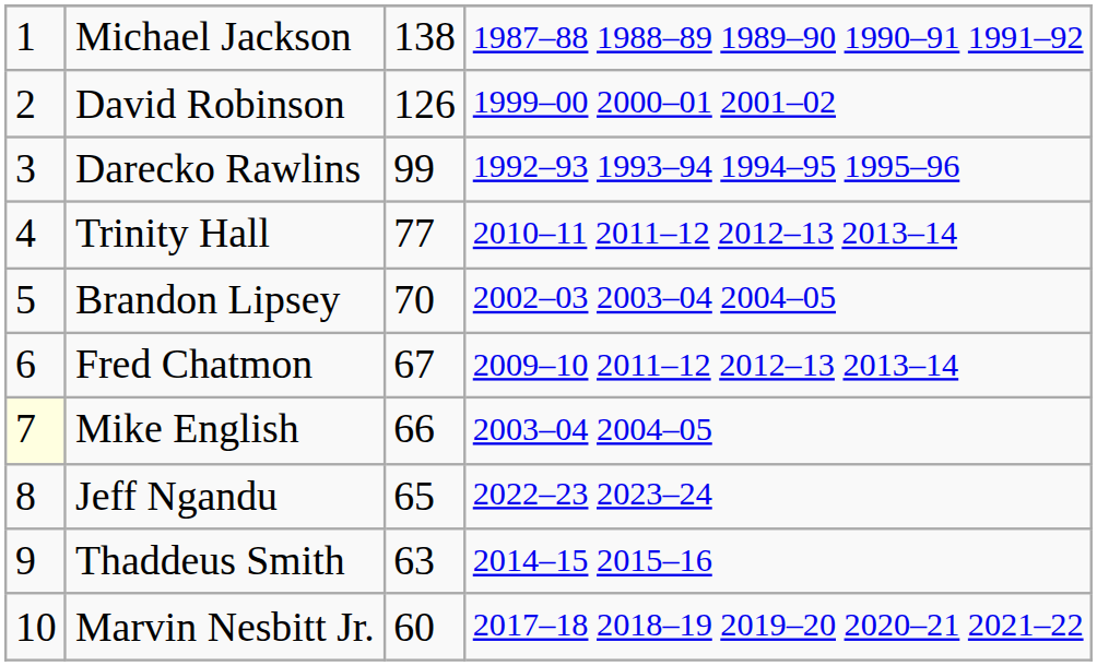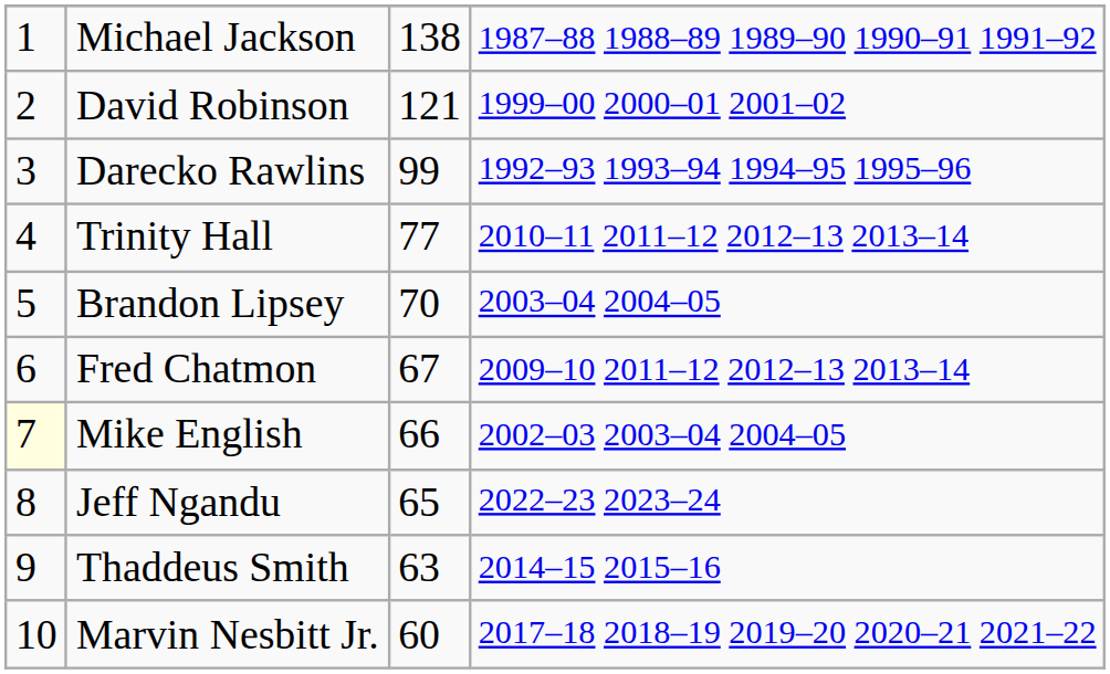David Robinson | column 3: 126 -> 121
Brandon Lipsey | column 4: 2002–03 2003–04 2004–05 -> 2003–04 2004–05
Mike English | column 4: 2003–04 2004–05 -> 2002–03 2003–04 2004–05
